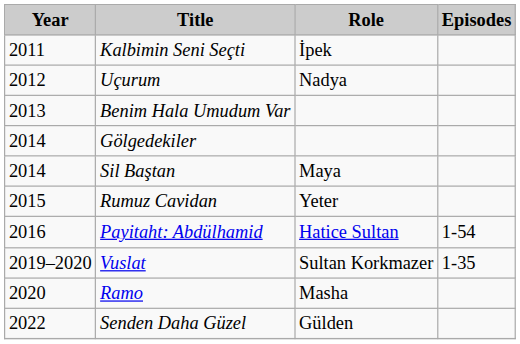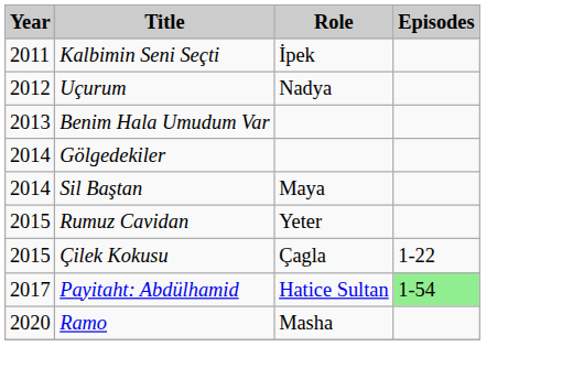+ row: 2015 | Çilek Kokusu | Çagla | 1-22
Payitaht: Abdülhamid | Year: 2016 -> 2017
Payitaht: Abdülhamid | Episodes: no background -> lightgreen background
- row: 2019–2020 | Vuslat | Sultan Korkmazer | 1-35
- row: 2022 | Senden Daha Güzel | Gülden
